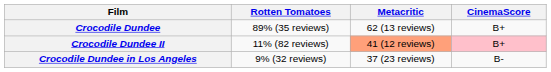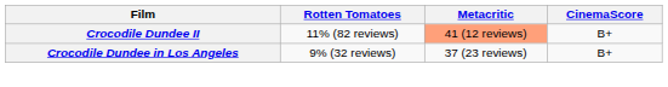- row: Crocodile Dundee | 89% (35 reviews) | 62 (13 reviews) | B+
Crocodile Dundee II | CinemaScore: pink background -> no background
Crocodile Dundee in Los Angeles | CinemaScore: B- -> B+
